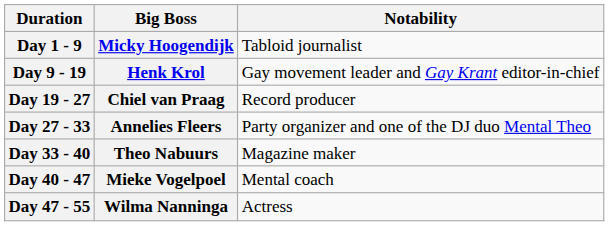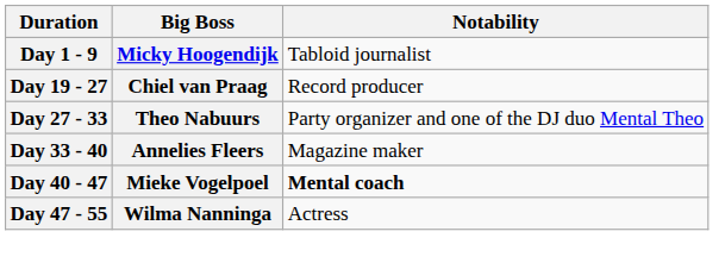- row: Day 9 - 19 | Henk Krol | Gay movement leader and Gay Krant editor-in-chief
Day 27 - 33 | Big Boss: Annelies Fleers -> Theo Nabuurs
Day 33 - 40 | Big Boss: Theo Nabuurs -> Annelies Fleers
Day 40 - 47 | Notability: normal -> bold
